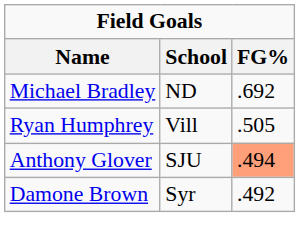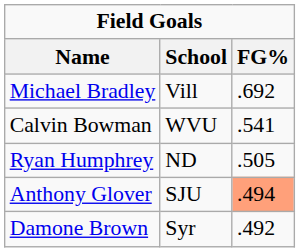Michael Bradley | School: ND -> Vill
+ row: Calvin Bowman | WVU | .541
Ryan Humphrey | School: Vill -> ND
